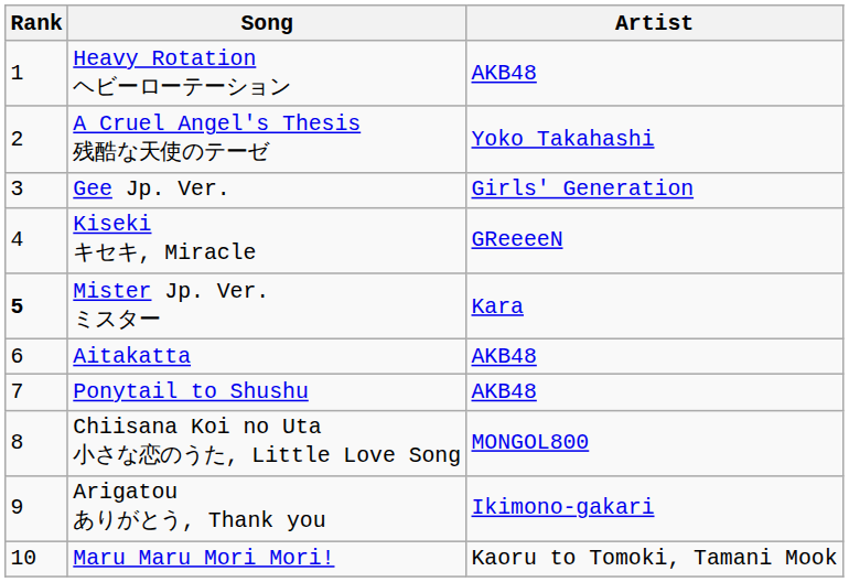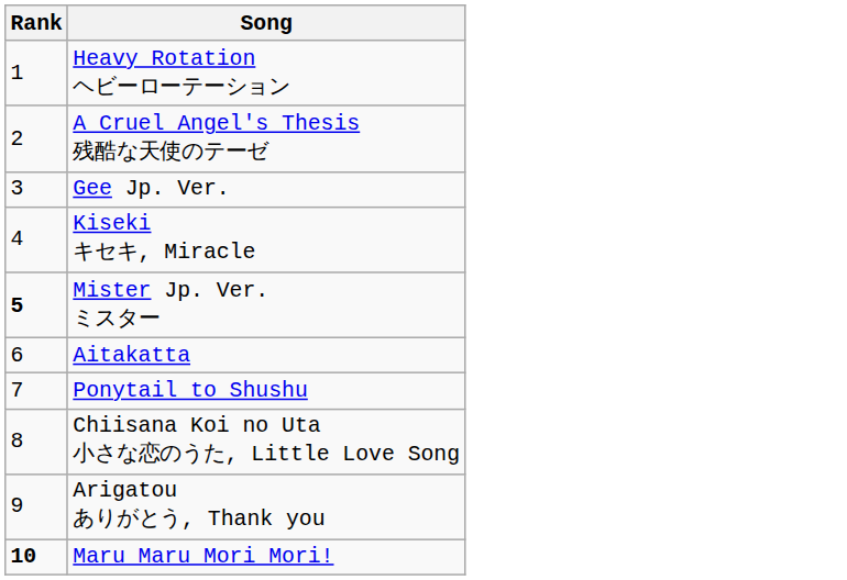- column: Artist | AKB48 | Yoko Takahashi | Girls' Generation | GReeeeN | Kara | AKB48 | AKB48 | MONGOL800 | Ikimono-gakari | Kaoru to Tomoki, Tamani Mook
Maru Maru Mori Mori! | Rank: normal -> bold
